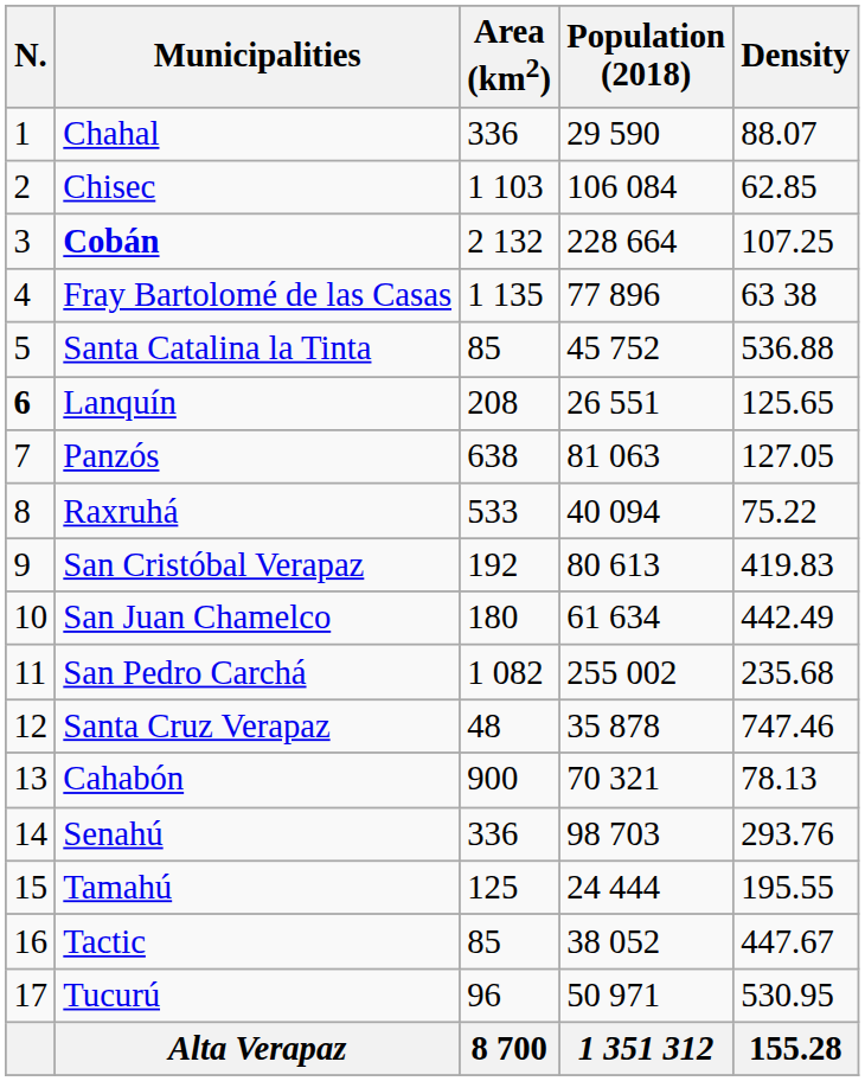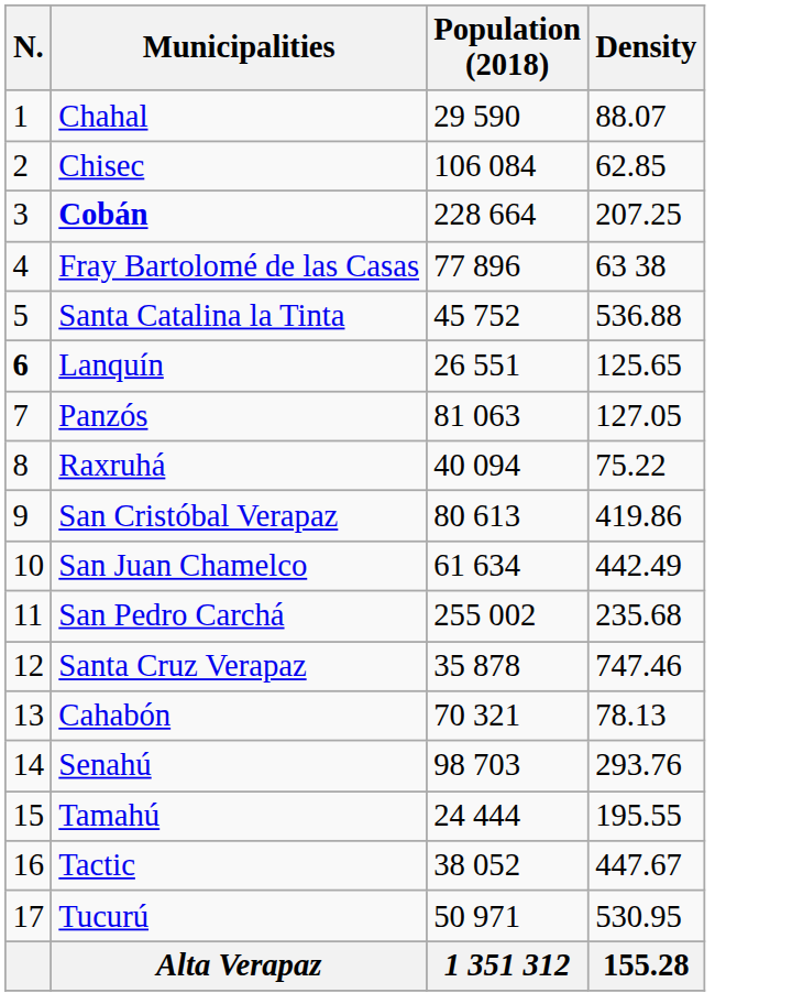- column: Area (km2) | 336 | 1 103 | 2 132 | 1 135 | 85 | 208 | 638 | 533 | 192 | 180 | 1 082 | 48 | 900 | 336 | 125 | 85 | 96 | 8 700
Cobán | Density: 107.25 -> 207.25
San Cristóbal Verapaz | Density: 419.83 -> 419.86
